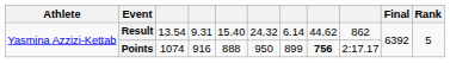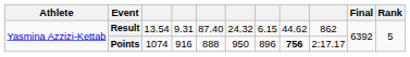Result | column 5: 15.40 -> 87.40
Result | column 7: 6.14 -> 6.15
Points | column 7: 899 -> 896
